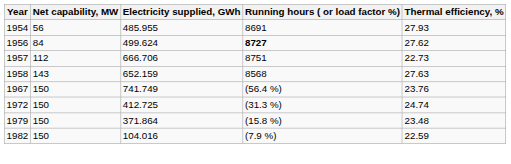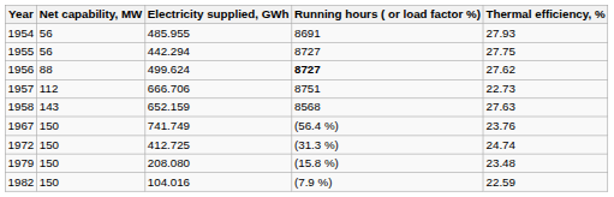+ row: 1955 | 56 | 442.294 | 8727 | 27.75
1956 | Net capability, MW: 84 -> 88
1979 | Electricity supplied, GWh: 371.864 -> 208.080
